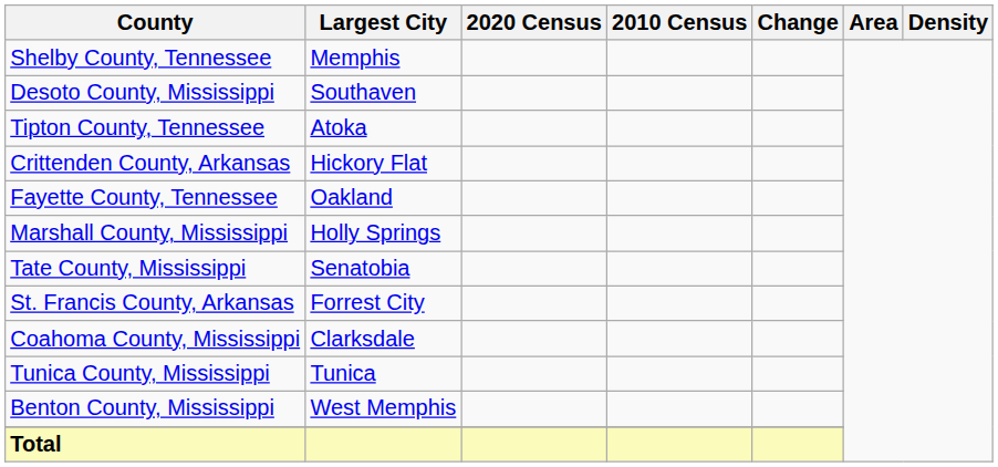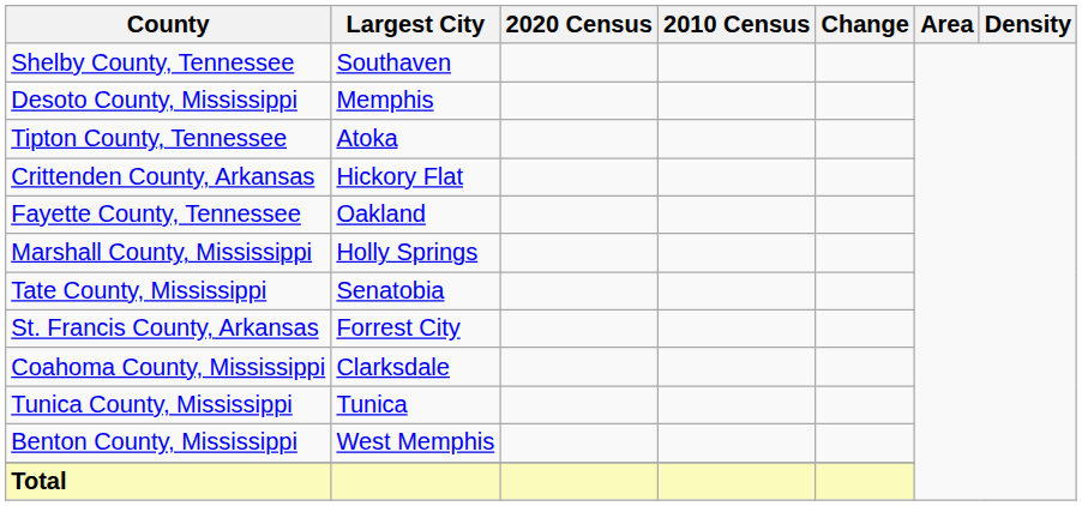Shelby County, Tennessee | Largest City: Memphis -> Southaven
Desoto County, Mississippi | Largest City: Southaven -> Memphis
